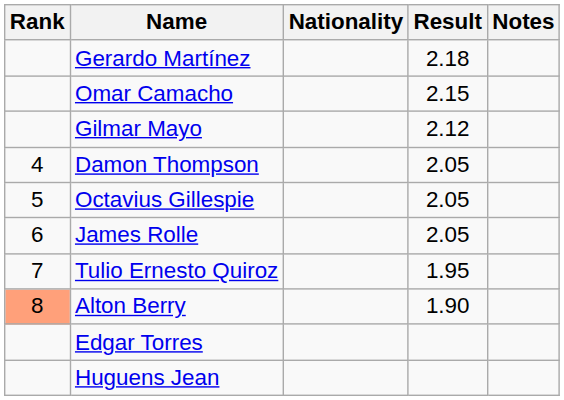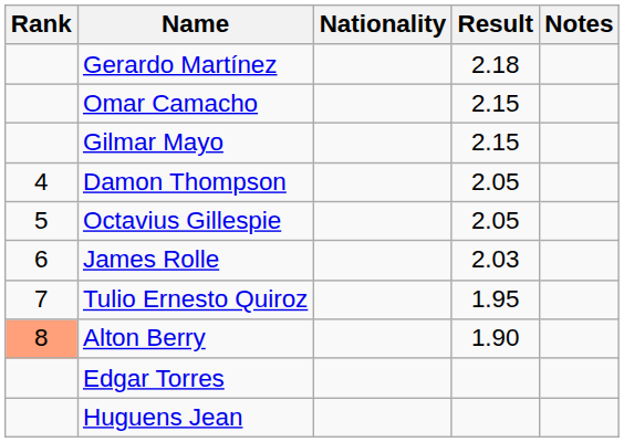Gilmar Mayo | Result: 2.12 -> 2.15
James Rolle | Result: 2.05 -> 2.03
